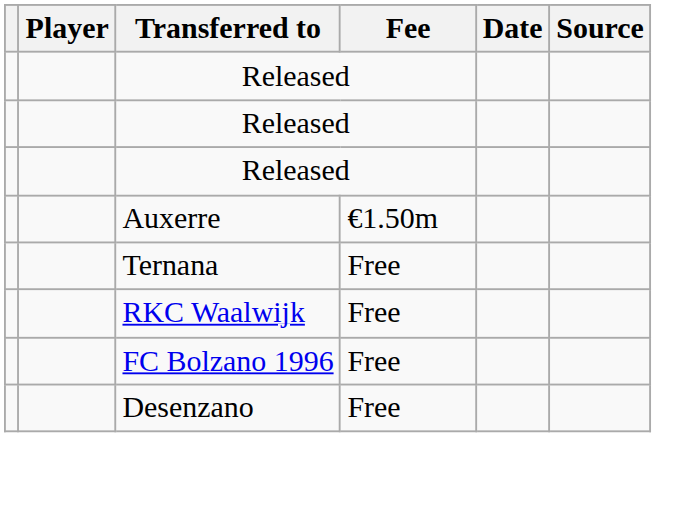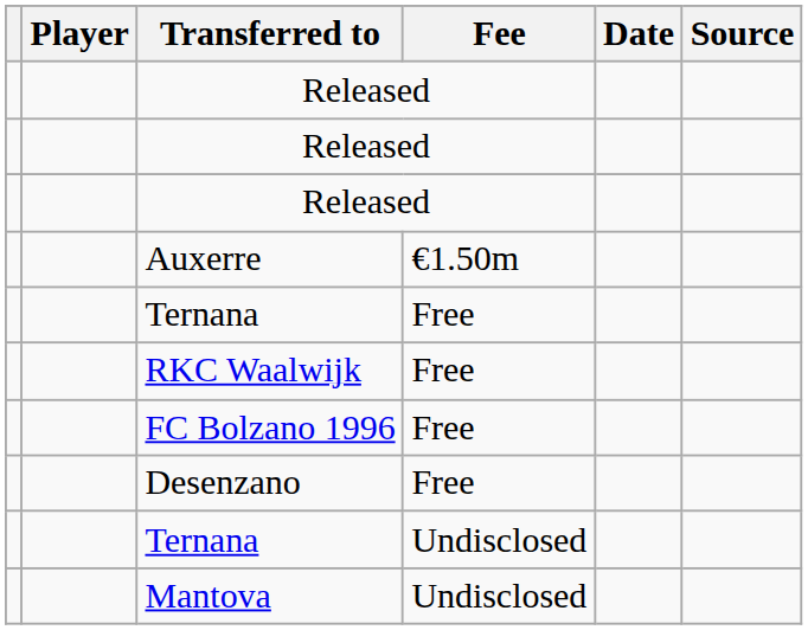+ row: Ternana | Undisclosed
+ row: Mantova | Undisclosed
